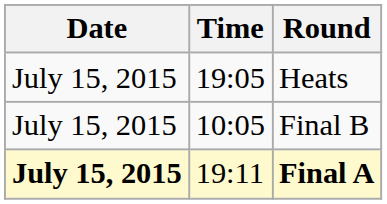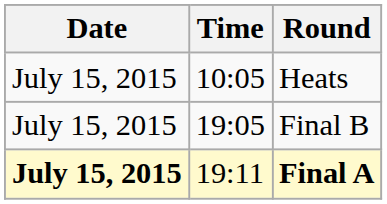Heats | Time: 19:05 -> 10:05
Final B | Time: 10:05 -> 19:05
